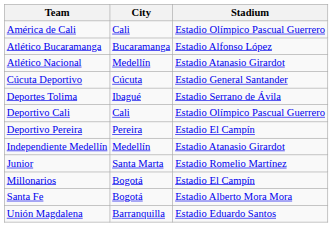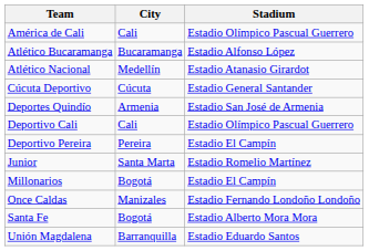+ row: Deportes Quindío | Armenia | Estadio San José de Armenia
- row: Deportes Tolima | Ibagué | Estadio Serrano de Ávila
- row: Independiente Medellín | Medellín | Estadio Atanasio Girardot
+ row: Once Caldas | Manizales | Estadio Fernando Londoño Londoño
